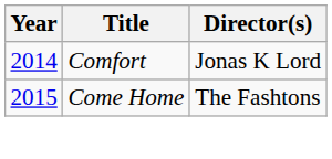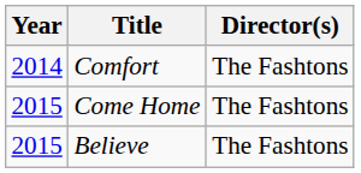Comfort | Director(s): Jonas K Lord -> The Fashtons
+ row: 2015 | Believe | The Fashtons
